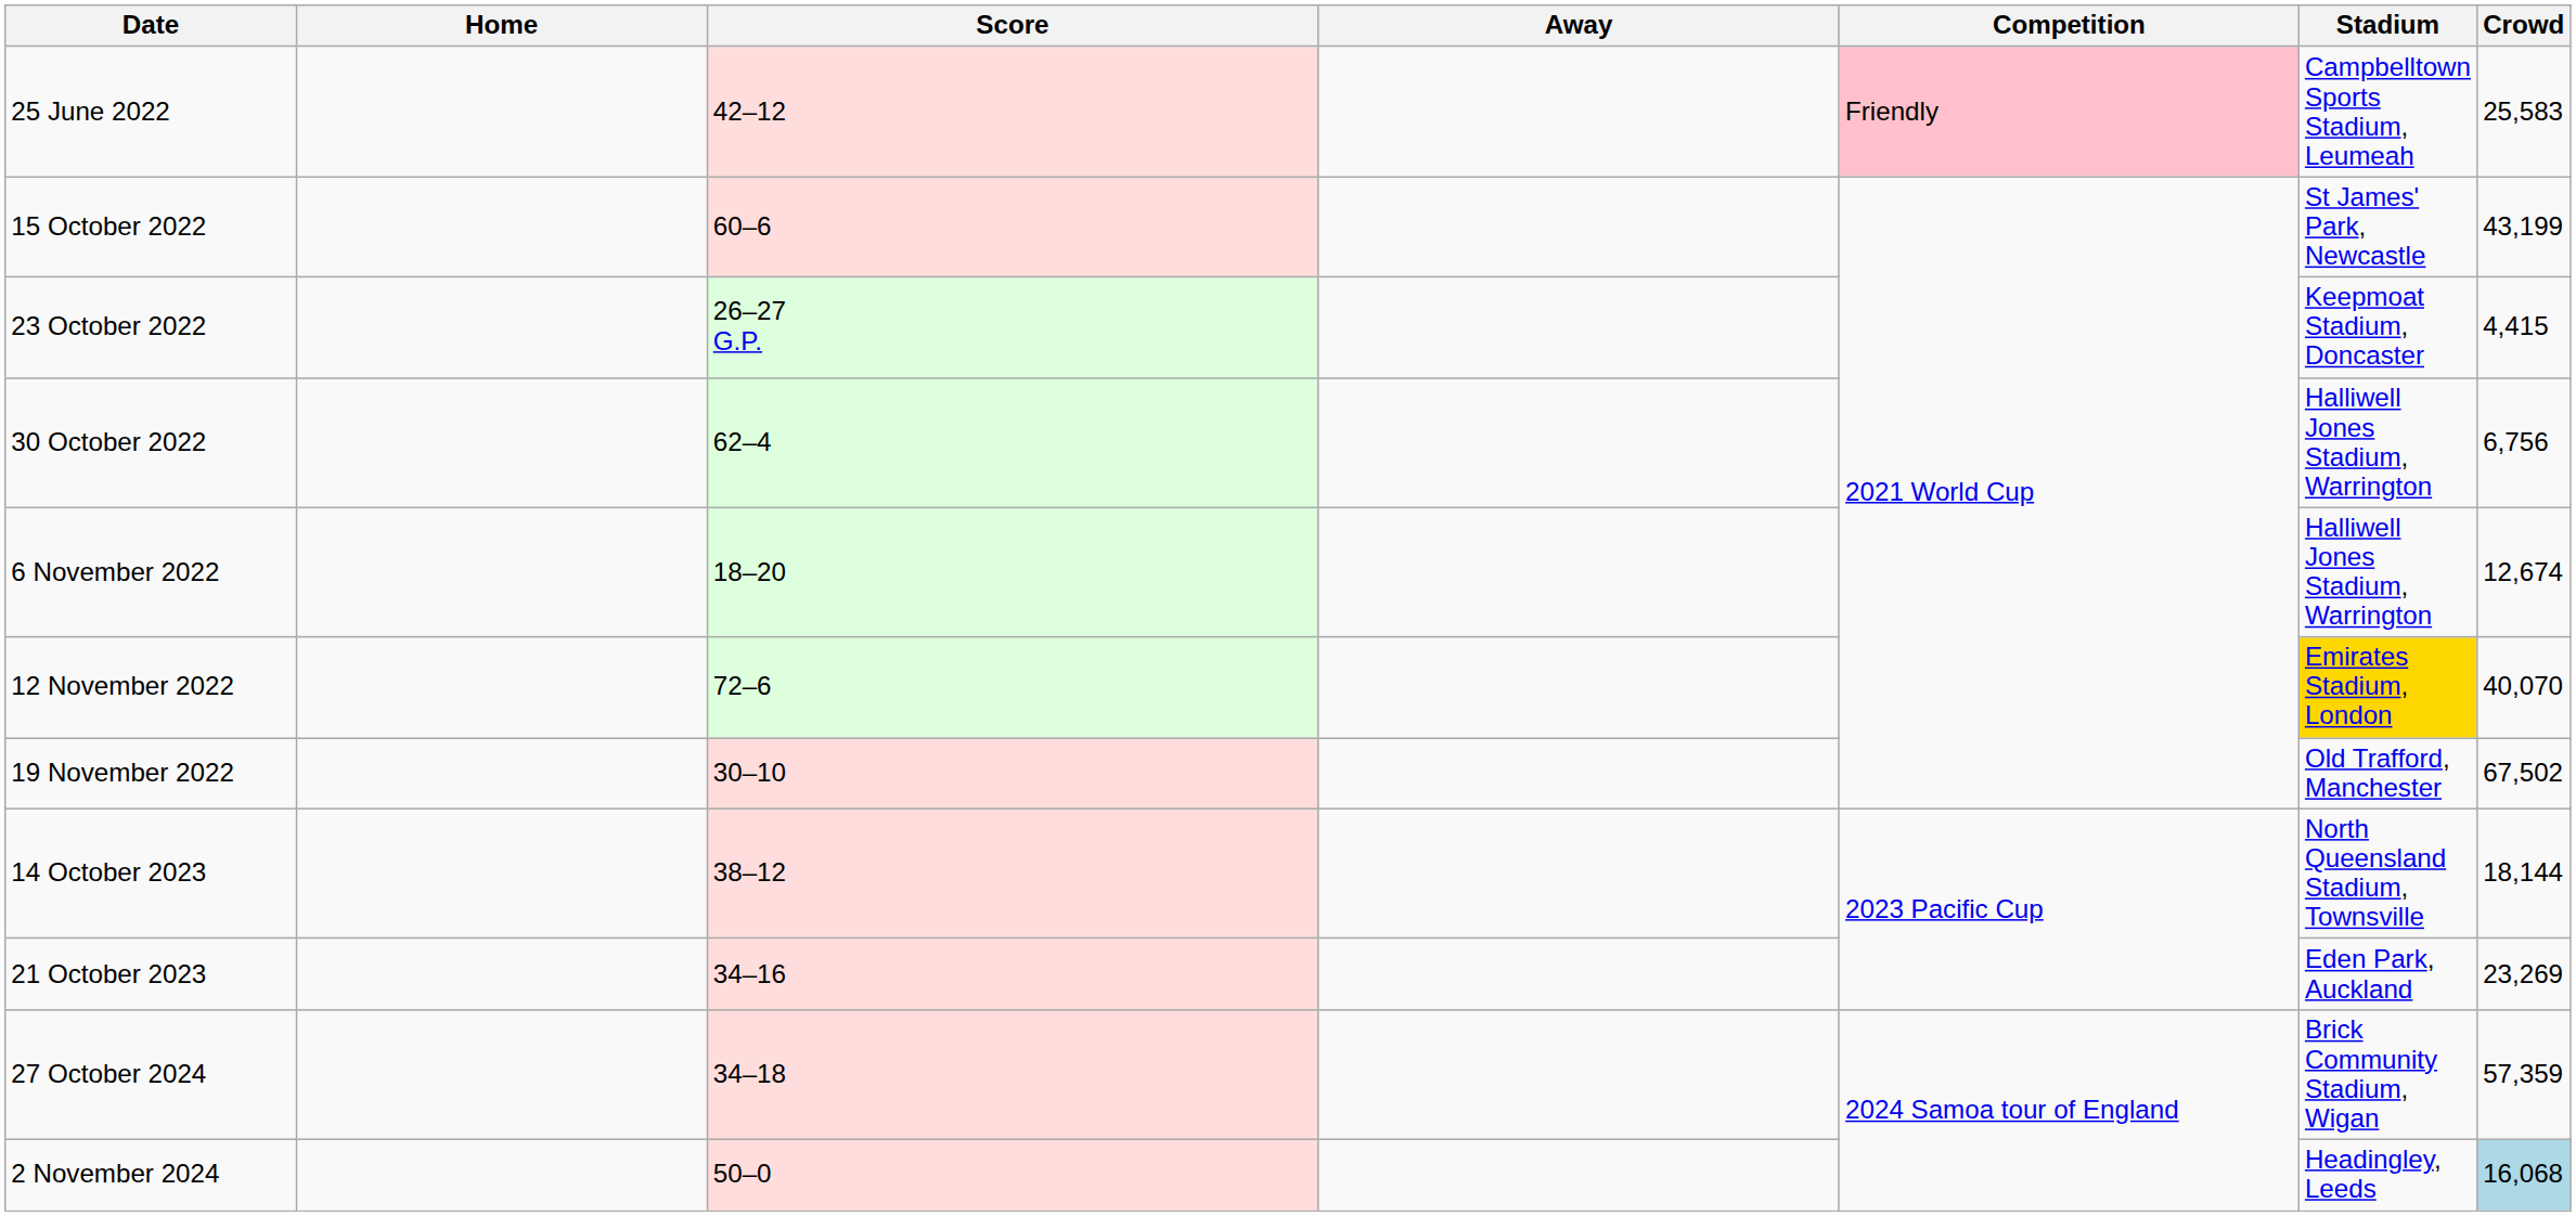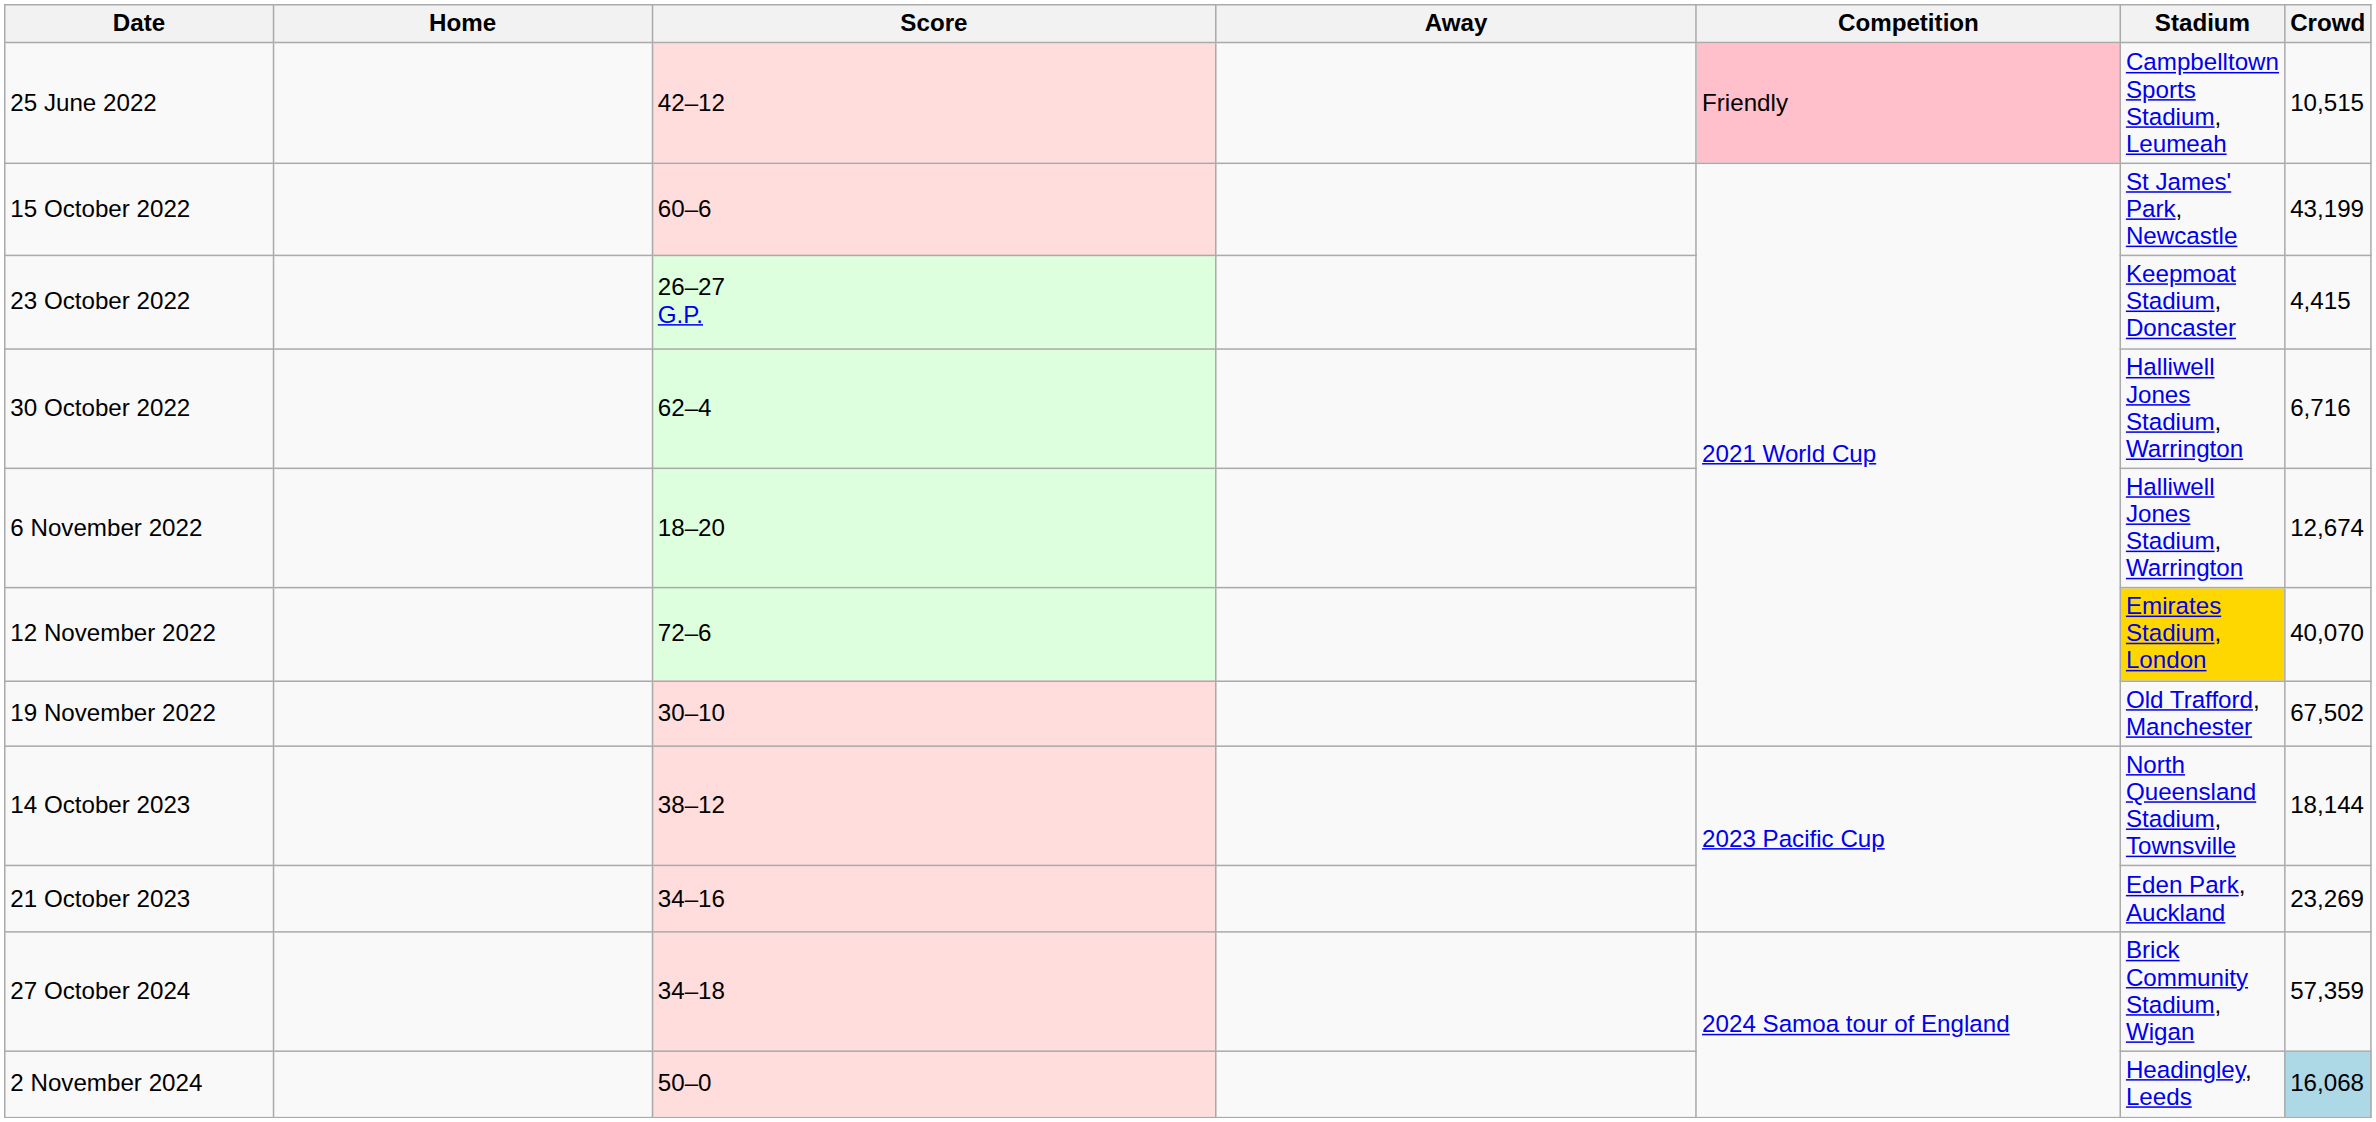25 June 2022 | Crowd: 25,583 -> 10,515
30 October 2022 | Crowd: 6,756 -> 6,716
